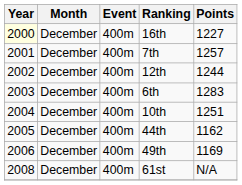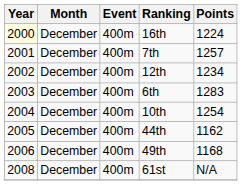16th | Points: 1227 -> 1224
12th | Points: 1244 -> 1234
10th | Points: 1251 -> 1254
49th | Points: 1169 -> 1168
